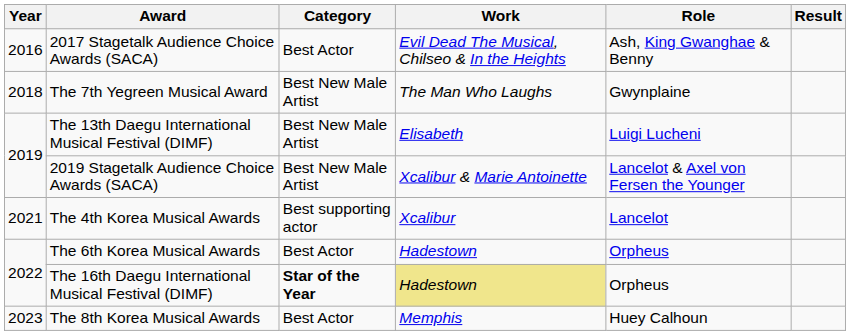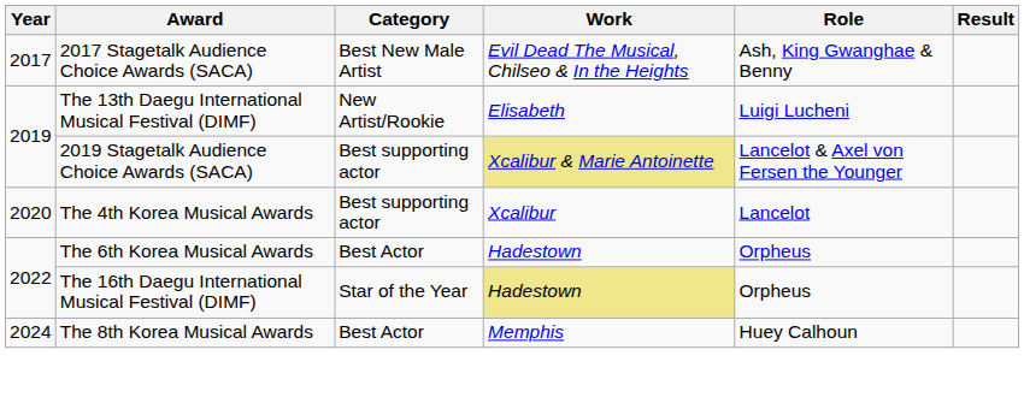2017 Stagetalk Audience Choice Awards (SACA) | Year: 2016 -> 2017
2017 Stagetalk Audience Choice Awards (SACA) | Category: Best Actor -> Best New Male Artist
- row: 2018 | The 7th Yegreen Musical Award | Best New Male Artist | The Man Who Laughs | Gwynplaine
The 13th Daegu International Musical Festival (DIMF) | Category: Best New Male Artist -> New Artist/Rookie
2019 Stagetalk Audience Choice Awards (SACA) | Category: Best New Male Artist -> Best supporting actor
2019 Stagetalk Audience Choice Awards (SACA) | Work: no background -> khaki background
The 4th Korea Musical Awards | Year: 2021 -> 2020
The 16th Daegu International Musical Festival (DIMF) | Category: bold -> normal
The 8th Korea Musical Awards | Year: 2023 -> 2024
